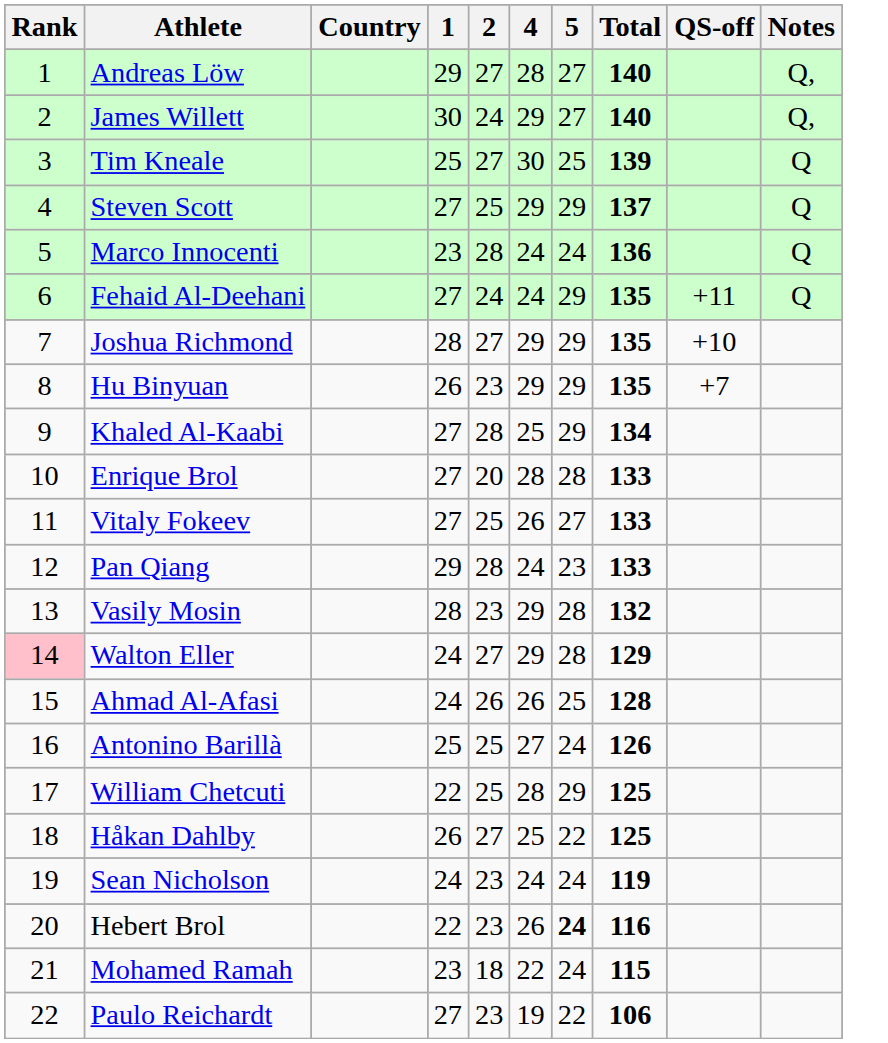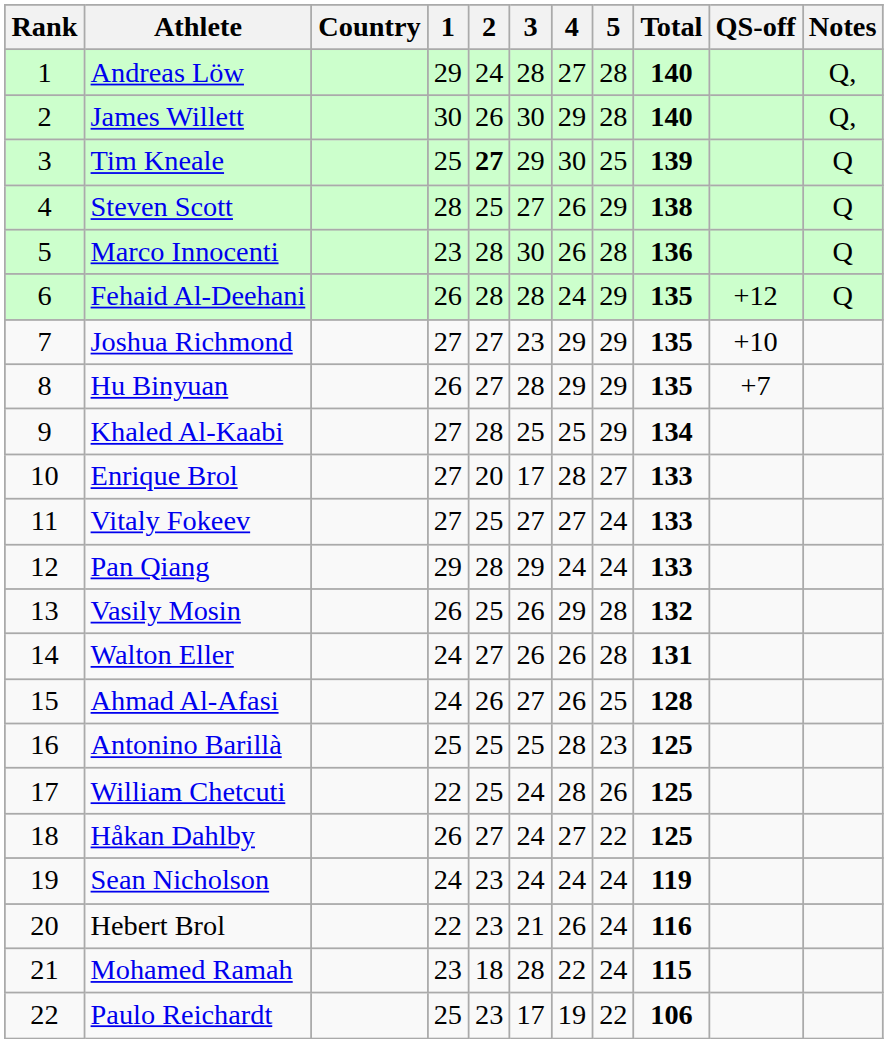+ column: 3 | 28 | 30 | 29 | 27 | 30 | 28 | 23 | 28 | 25 | 17 | 27 | 29 | 26 | 26 | 27 | 25 | 24 | 24 | 24 | 21 | 28 | 17
Andreas Löw | 2: 27 -> 24
Andreas Löw | 4: 28 -> 27
Andreas Löw | 5: 27 -> 28
James Willett | 2: 24 -> 26
James Willett | 5: 27 -> 28
Tim Kneale | 2: normal -> bold
Steven Scott | 1: 27 -> 28
Steven Scott | 4: 29 -> 26
Steven Scott | Total: 137 -> 138
Marco Innocenti | 4: 24 -> 26
Marco Innocenti | 5: 24 -> 28
Fehaid Al-Deehani | 1: 27 -> 26
Fehaid Al-Deehani | 2: 24 -> 28
Fehaid Al-Deehani | QS-off: +11 -> +12
Joshua Richmond | 1: 28 -> 27
Hu Binyuan | 2: 23 -> 27
Enrique Brol | 5: 28 -> 27
Vitaly Fokeev | 4: 26 -> 27
Vitaly Fokeev | 5: 27 -> 24
Pan Qiang | 5: 23 -> 24
Vasily Mosin | 1: 28 -> 26
Vasily Mosin | 2: 23 -> 25
Walton Eller | Rank: pink background -> no background
Walton Eller | 4: 29 -> 26
Walton Eller | Total: 129 -> 131
Antonino Barillà | 4: 27 -> 28
Antonino Barillà | 5: 24 -> 23
Antonino Barillà | Total: 126 -> 125
William Chetcuti | 5: 29 -> 26
Håkan Dahlby | 4: 25 -> 27
Hebert Brol | 5: bold -> normal
Paulo Reichardt | 1: 27 -> 25
